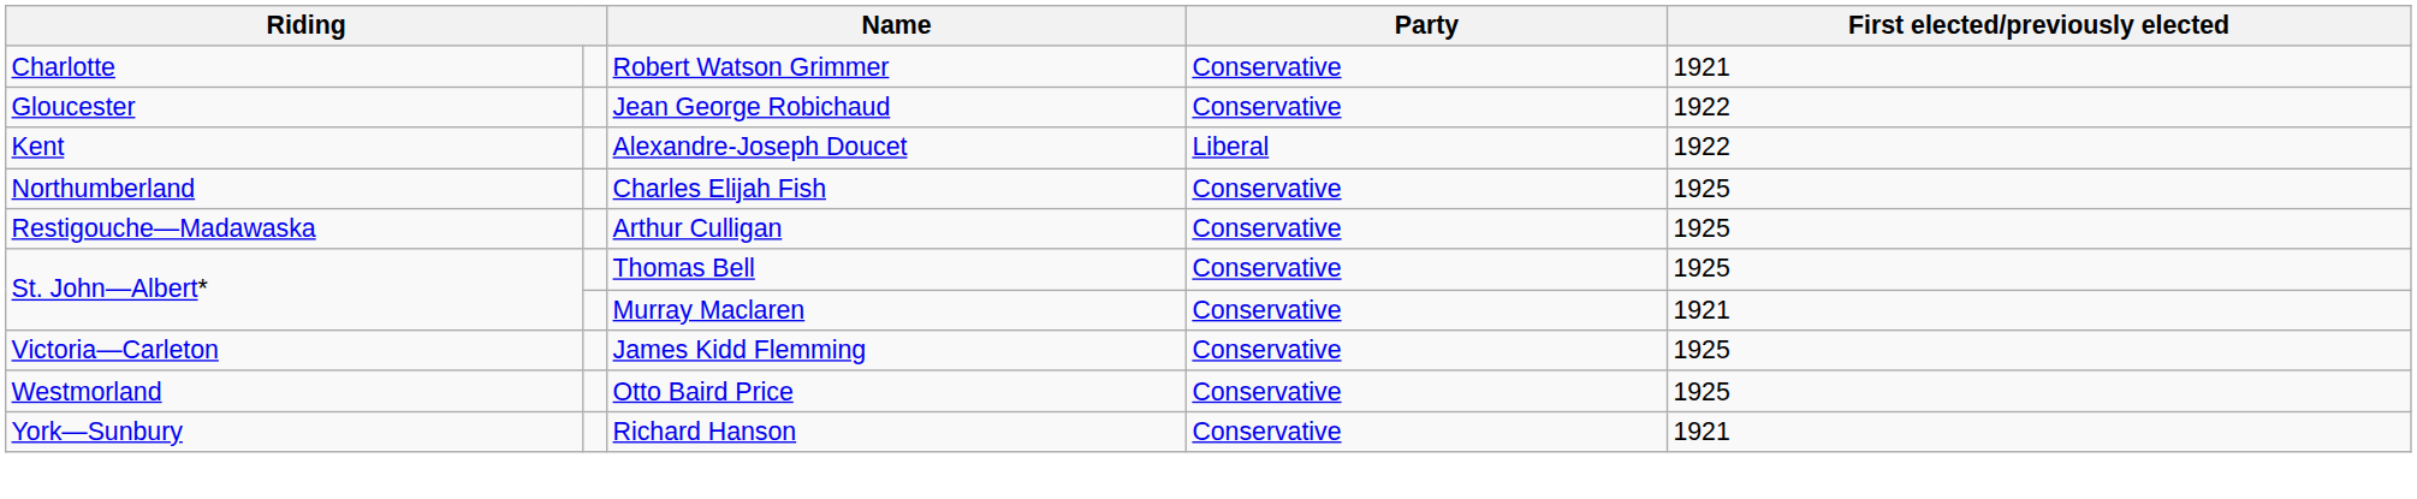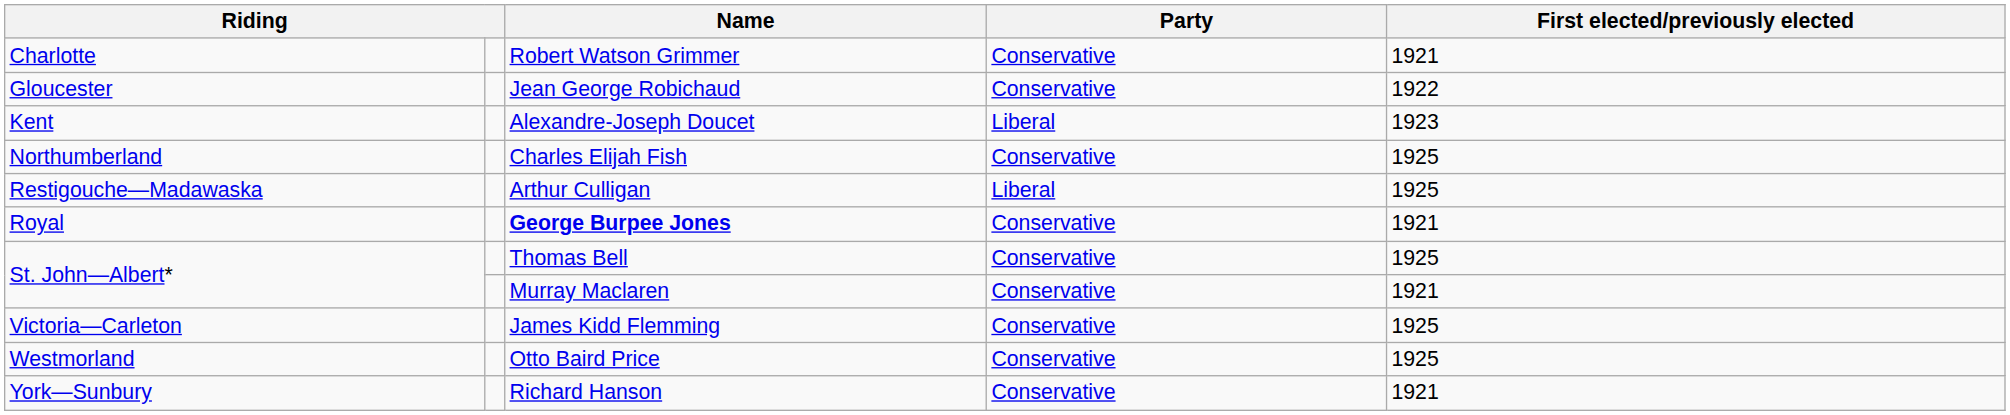Alexandre-Joseph Doucet | First elected/previously elected: 1922 -> 1923
Arthur Culligan | Party: Conservative -> Liberal
+ row: Royal | George Burpee Jones | Conservative | 1921
